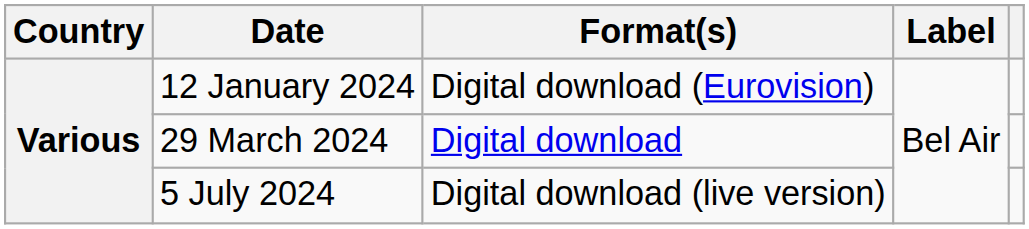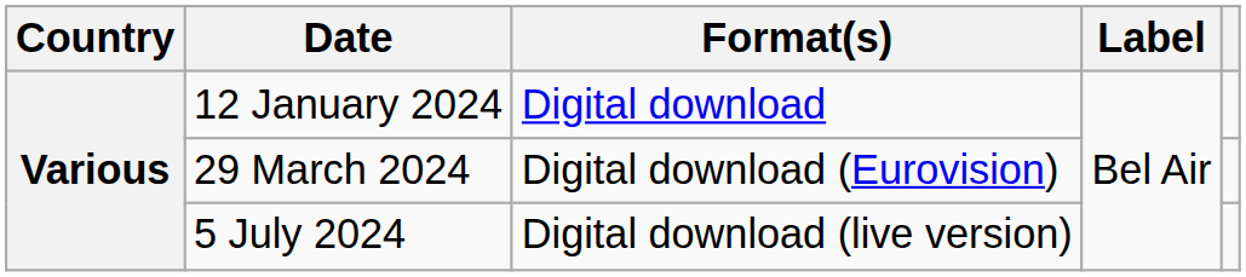12 January 2024 | Format(s): Digital download (Eurovision) -> Digital download
29 March 2024 | Format(s): Digital download -> Digital download (Eurovision)
